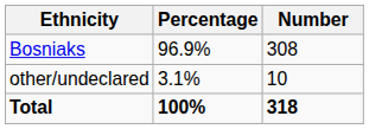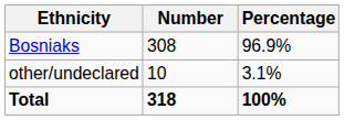columns swapped: Number <-> Percentage
